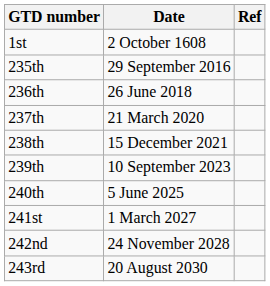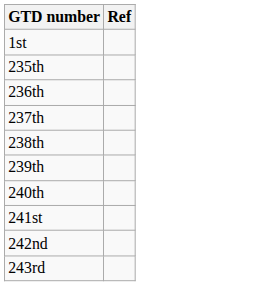- column: Date | 2 October 1608 | 29 September 2016 | 26 June 2018 | 21 March 2020 | 15 December 2021 | 10 September 2023 | 5 June 2025 | 1 March 2027 | 24 November 2028 | 20 August 2030
